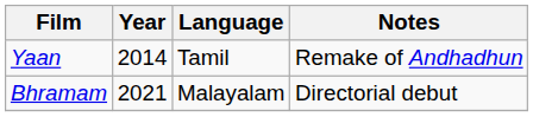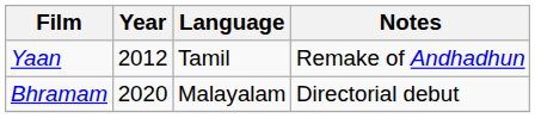Yaan | Year: 2014 -> 2012
Bhramam | Year: 2021 -> 2020
